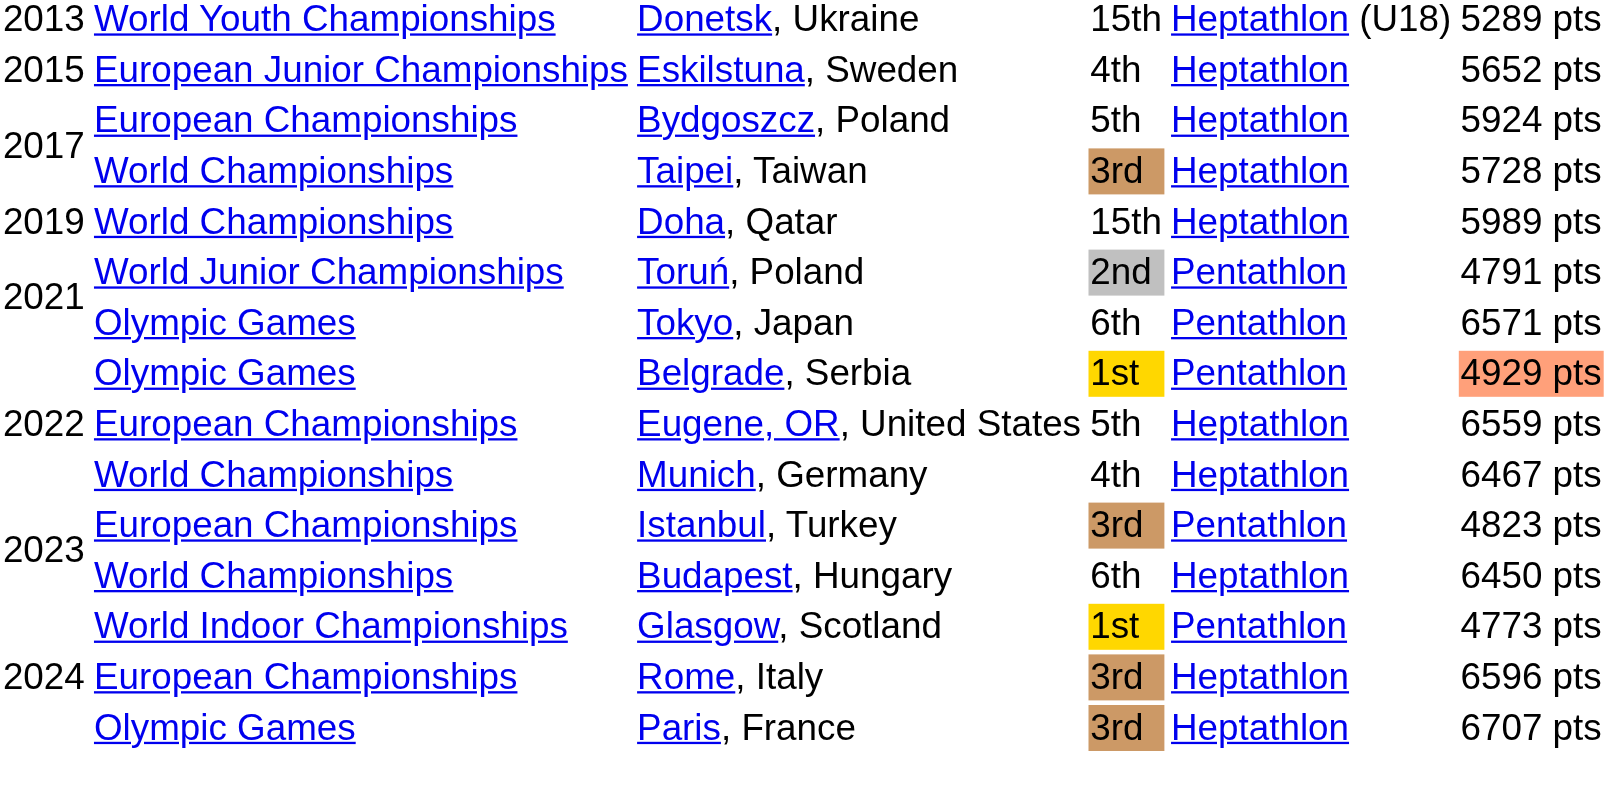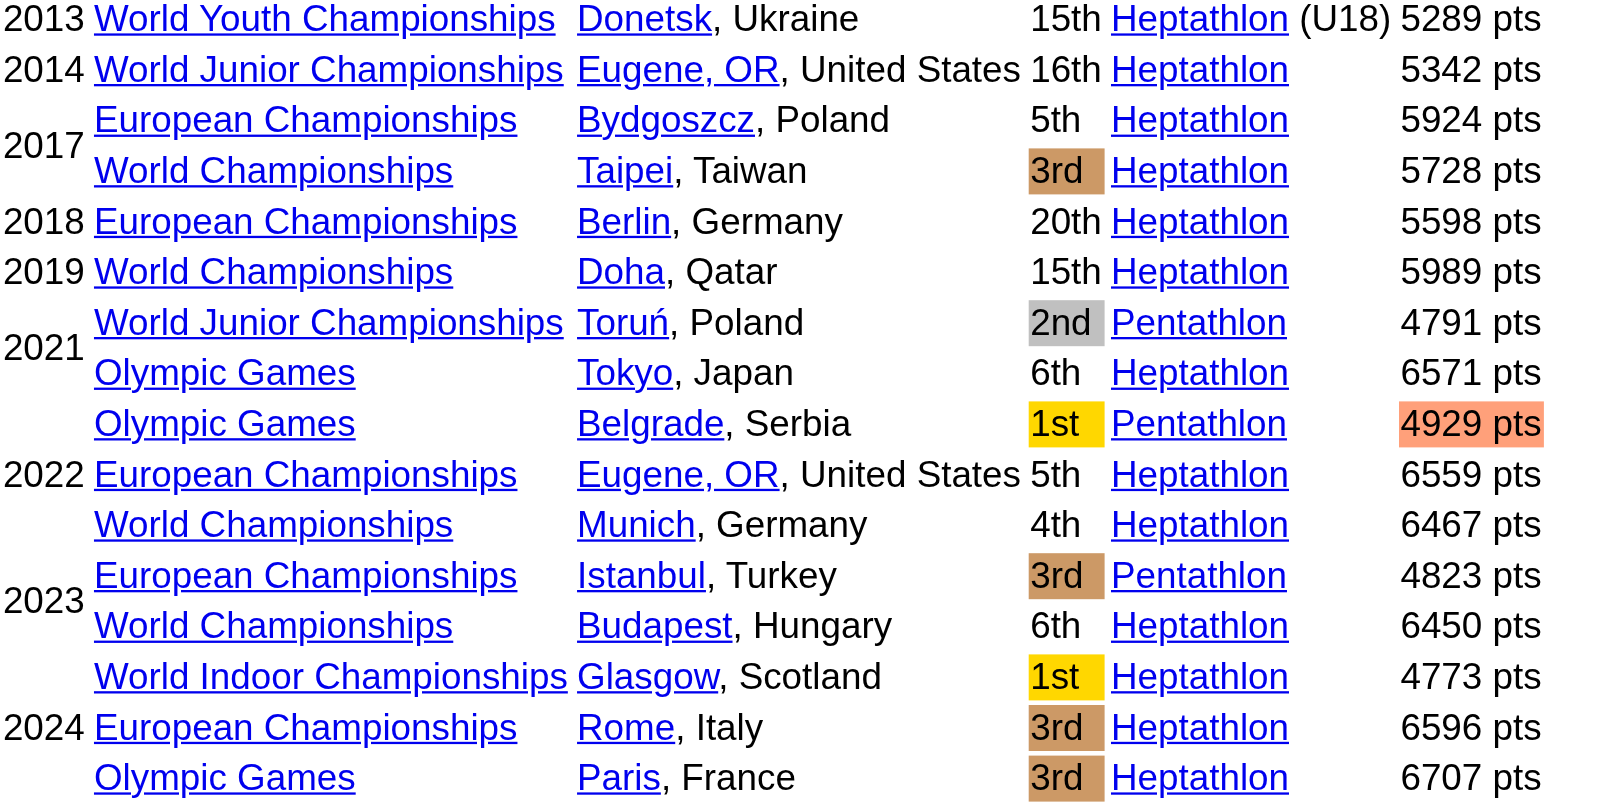+ row: 2014 | World Junior Championships | Eugene, OR, United States | 16th | Heptathlon | 5342 pts
- row: 2015 | European Junior Championships | Eskilstuna, Sweden | 4th | Heptathlon | 5652 pts
+ row: 2018 | European Championships | Berlin, Germany | 20th | Heptathlon | 5598 pts
Tokyo, Japan | column 5: Pentathlon -> Heptathlon
Glasgow, Scotland | column 5: Pentathlon -> Heptathlon
